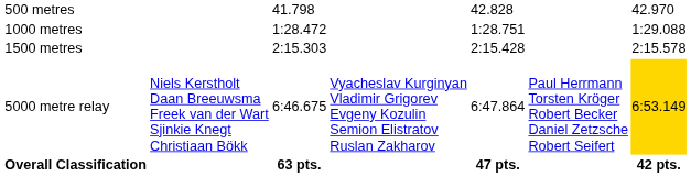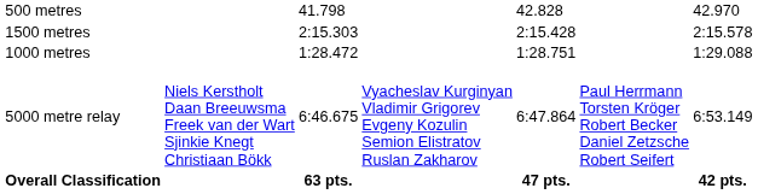rows swapped: 1000 metres <-> 1500 metres
5000 metre relay | column 7: gold background -> no background
